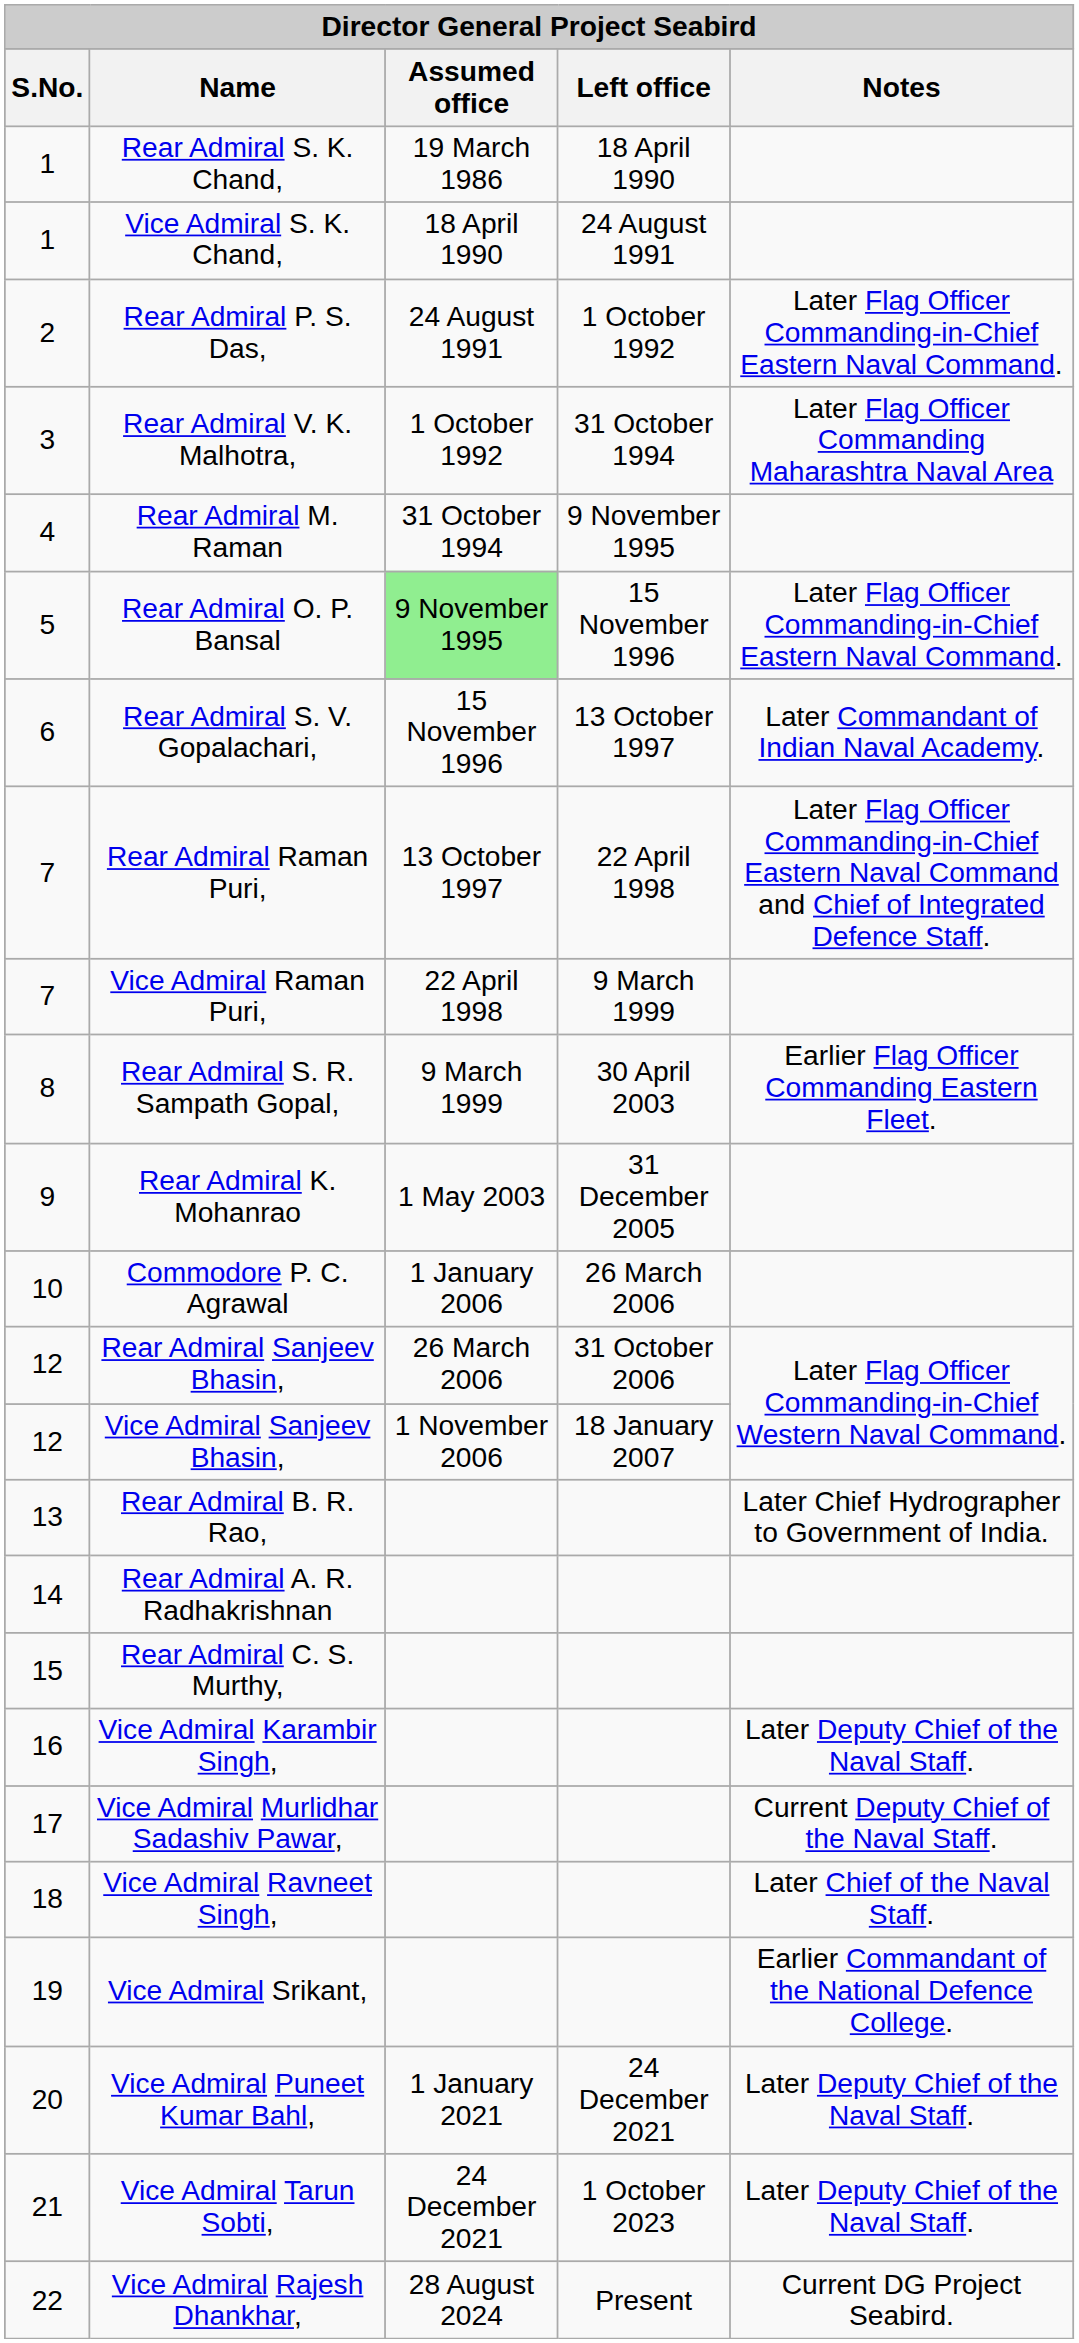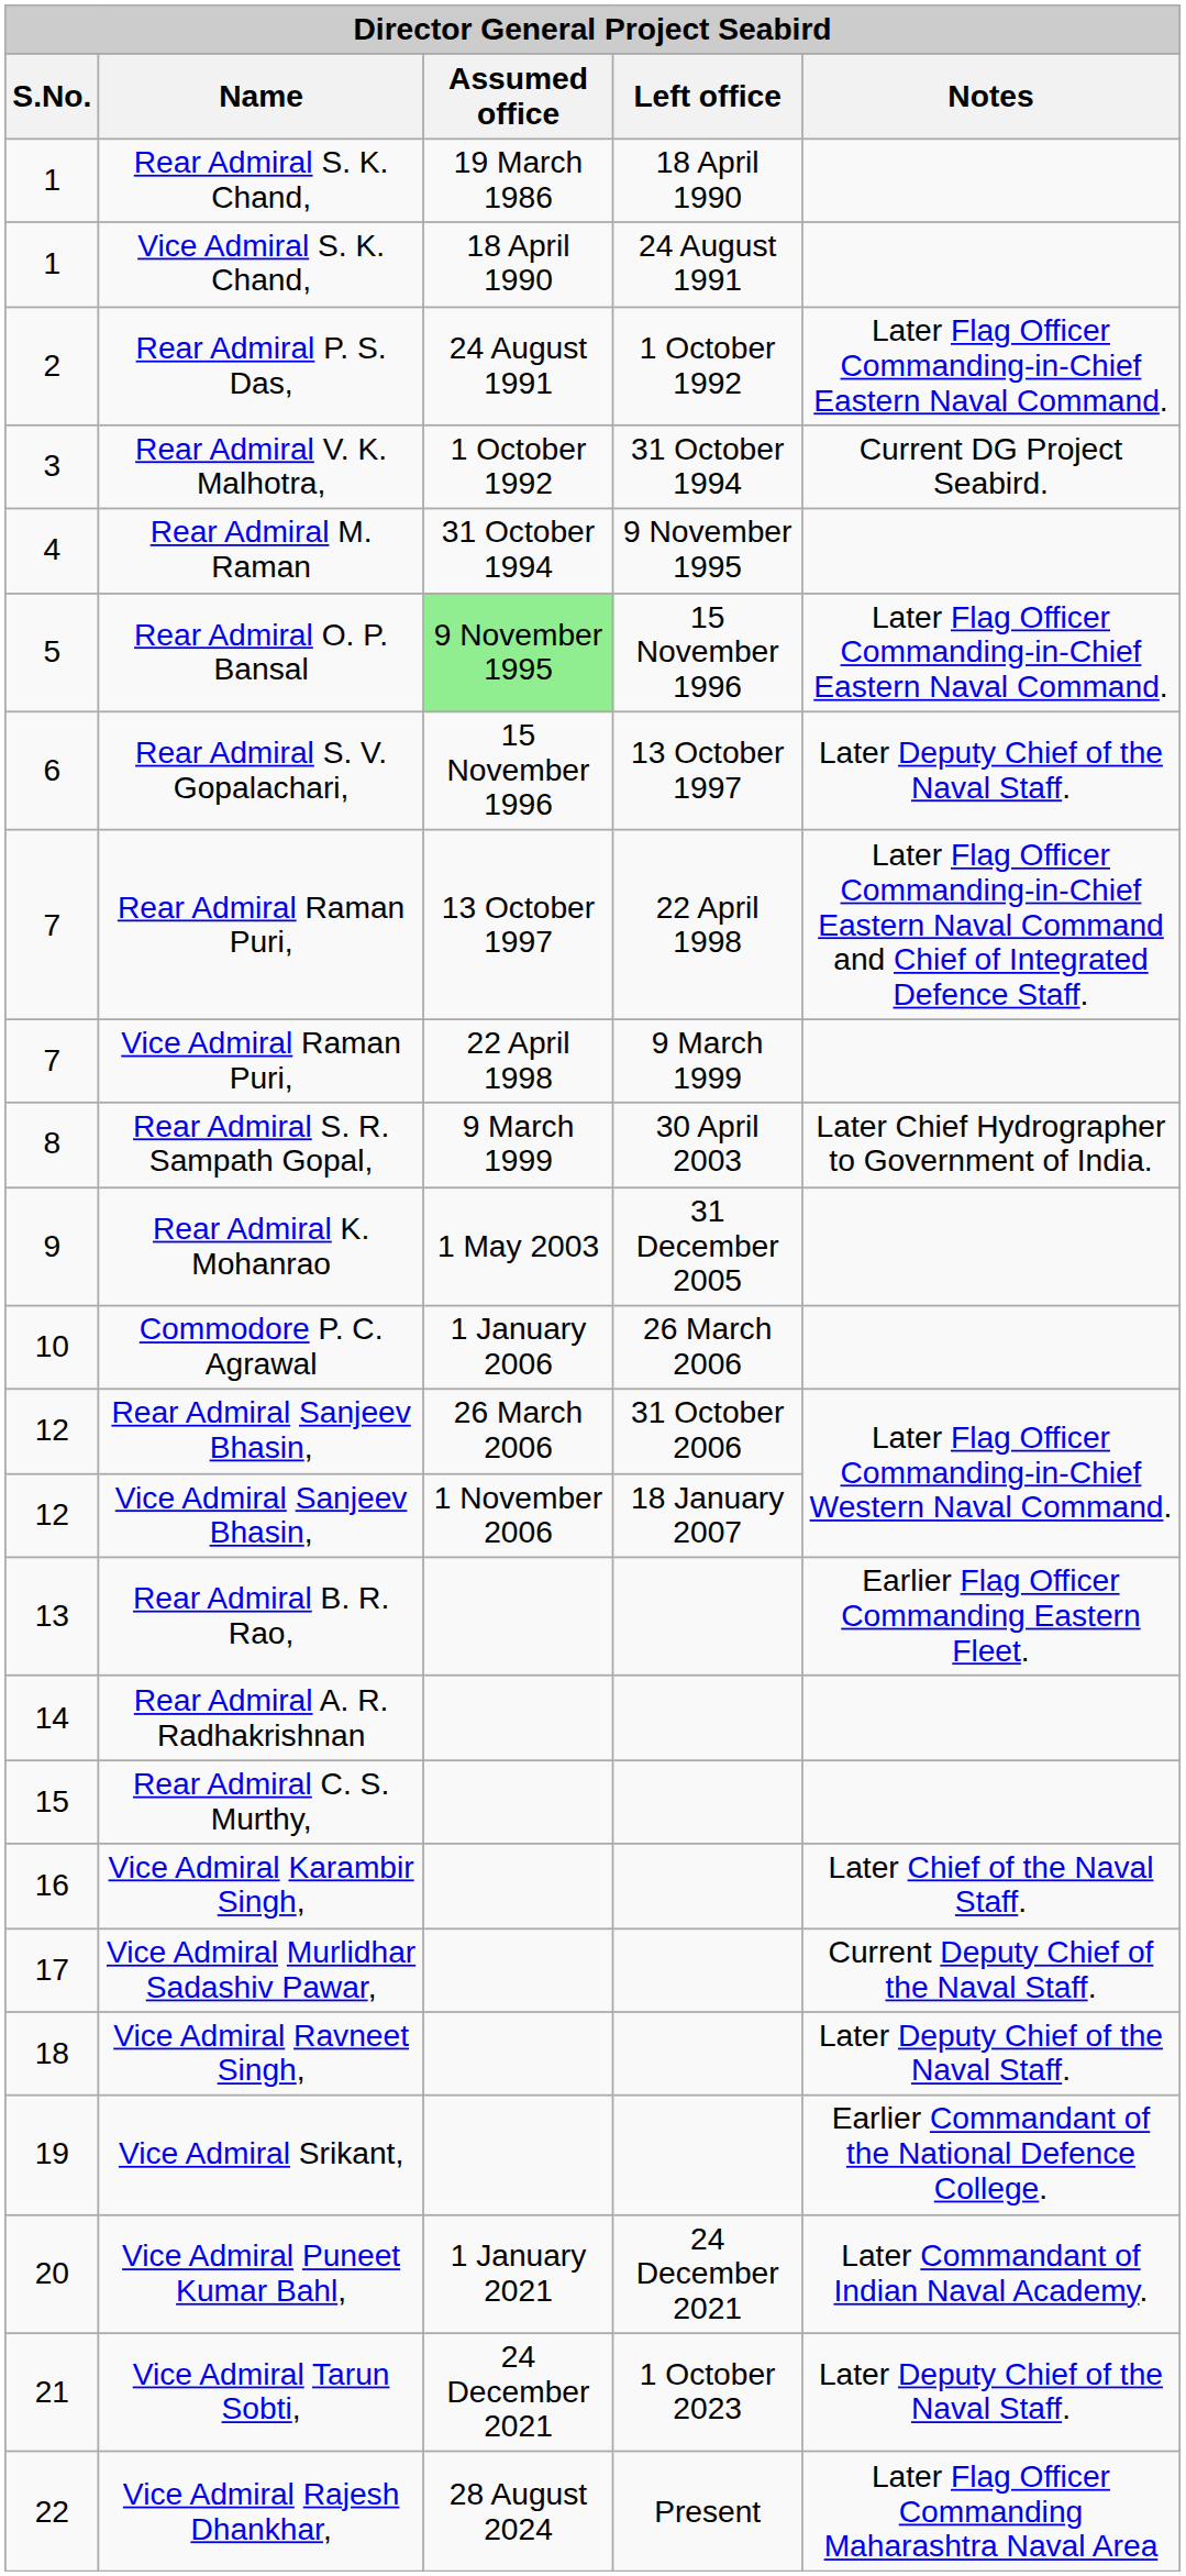Rear Admiral V. K. Malhotra, | Notes: Later Flag Officer Commanding Maharashtra Naval Area -> Current DG Project Seabird.
Rear Admiral S. V. Gopalachari, | Notes: Later Commandant of Indian Naval Academy. -> Later Deputy Chief of the Naval Staff.
Rear Admiral S. R. Sampath Gopal, | Notes: Earlier Flag Officer Commanding Eastern Fleet. -> Later Chief Hydrographer to Government of India.
Rear Admiral B. R. Rao, | Notes: Later Chief Hydrographer to Government of India. -> Earlier Flag Officer Commanding Eastern Fleet.
Vice Admiral Karambir Singh, | Notes: Later Deputy Chief of the Naval Staff. -> Later Chief of the Naval Staff.
Vice Admiral Ravneet Singh, | Notes: Later Chief of the Naval Staff. -> Later Deputy Chief of the Naval Staff.
Vice Admiral Puneet Kumar Bahl, | Notes: Later Deputy Chief of the Naval Staff. -> Later Commandant of Indian Naval Academy.
Vice Admiral Rajesh Dhankhar, | Notes: Current DG Project Seabird. -> Later Flag Officer Commanding Maharashtra Naval Area
